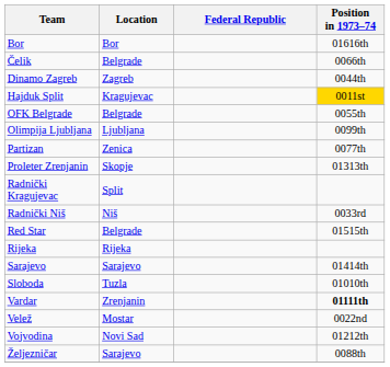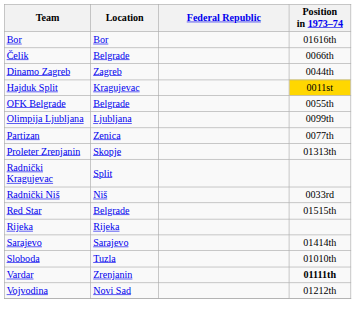- row: Velež | Mostar | 0022nd
- row: Željezničar | Sarajevo | 0088th
